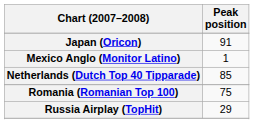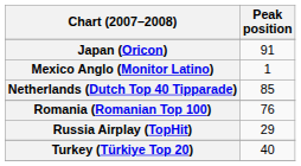Romania (Romanian Top 100) | Peak position: 75 -> 76
+ row: Turkey (Türkiye Top 20) | 40
